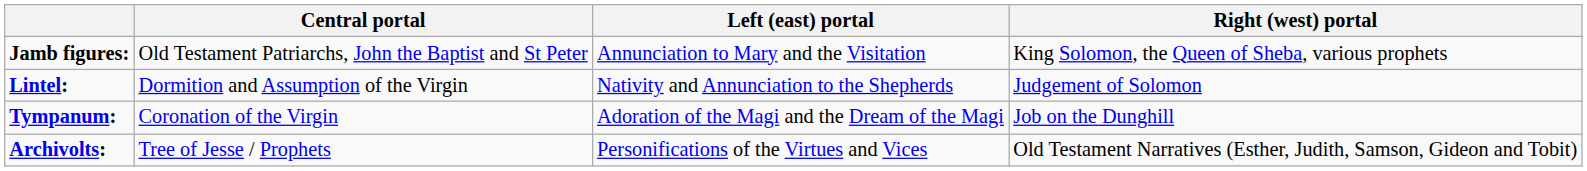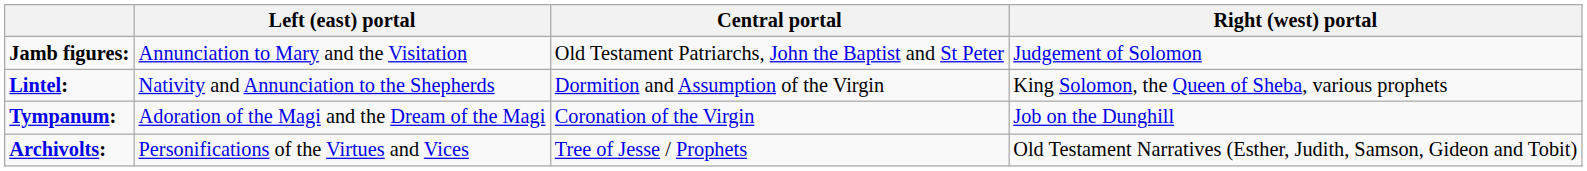columns swapped: Left (east) portal <-> Central portal
Jamb figures: | Right (west) portal: King Solomon, the Queen of Sheba, various prophets -> Judgement of Solomon
Lintel: | Right (west) portal: Judgement of Solomon -> King Solomon, the Queen of Sheba, various prophets
